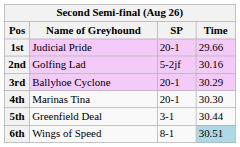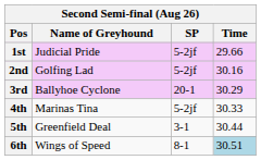1st | SP: 20-1 -> 5-2jf
4th | SP: 20-1 -> 5-2jf
4th | Time: 30.30 -> 30.33
